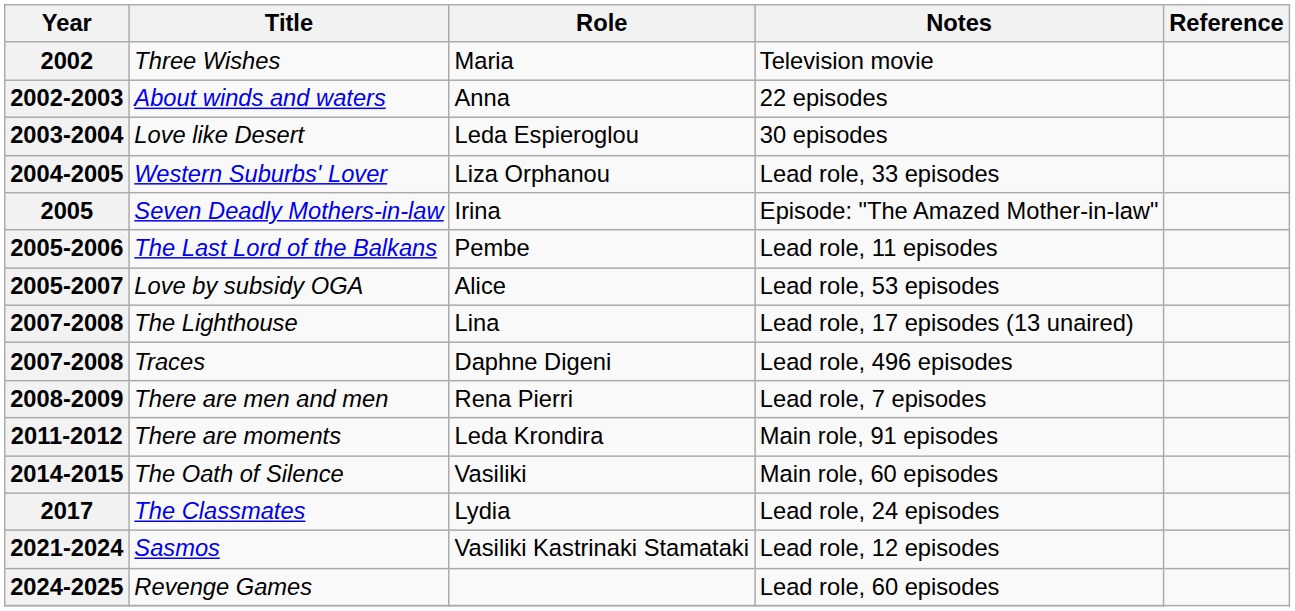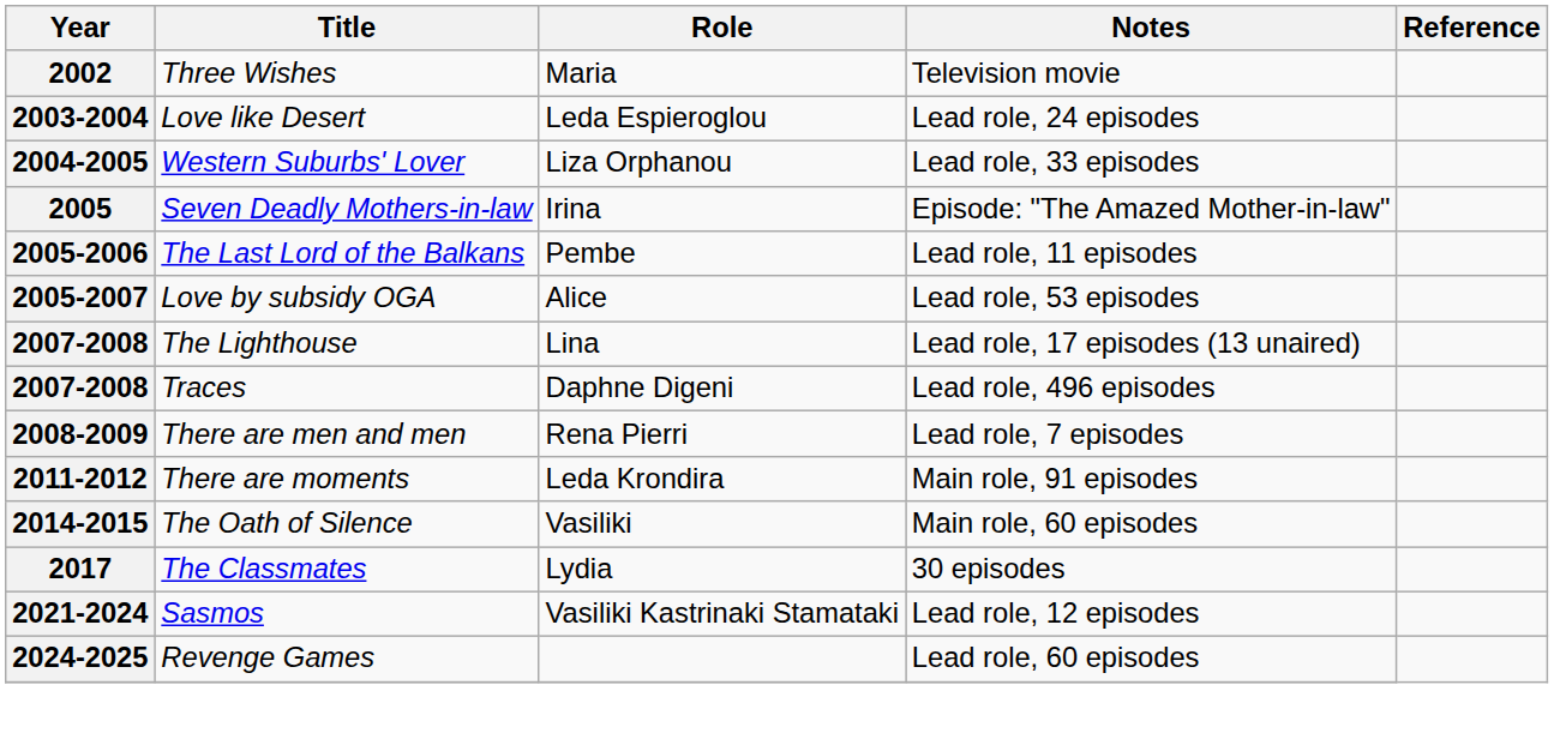- row: 2002-2003 | About winds and waters | Anna | 22 episodes
2003-2004 | Notes: 30 episodes -> Lead role, 24 episodes
2017 | Notes: Lead role, 24 episodes -> 30 episodes
